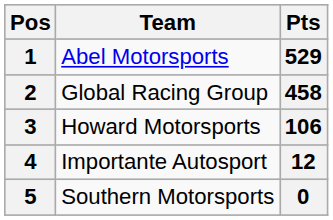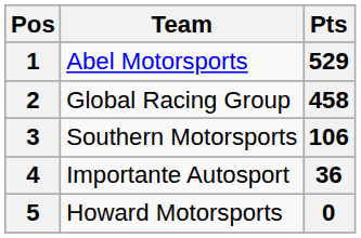3 | Team: Howard Motorsports -> Southern Motorsports
4 | Pts: 12 -> 36
5 | Team: Southern Motorsports -> Howard Motorsports
